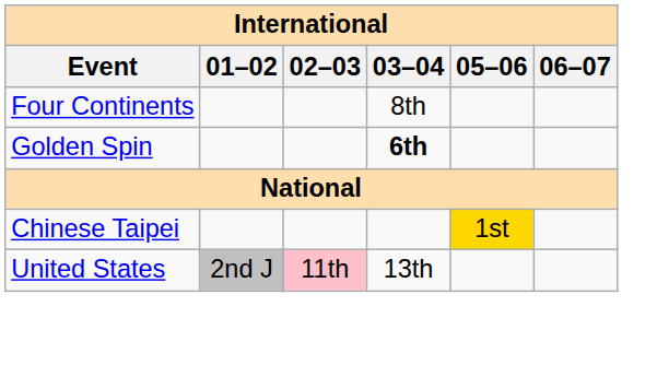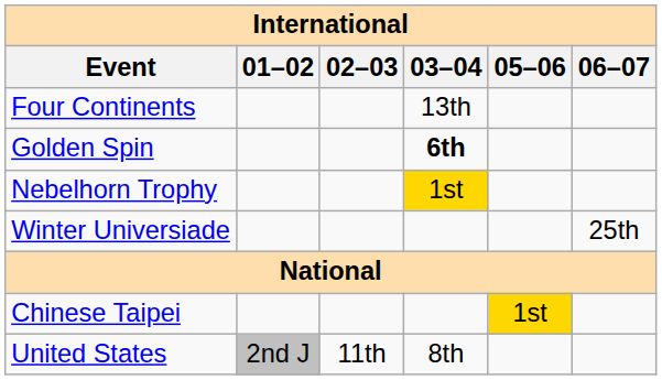Four Continents | 03–04: 8th -> 13th
+ row: Nebelhorn Trophy | 1st
+ row: Winter Universiade | 25th
United States | 02–03: pink background -> no background
United States | 03–04: 13th -> 8th
